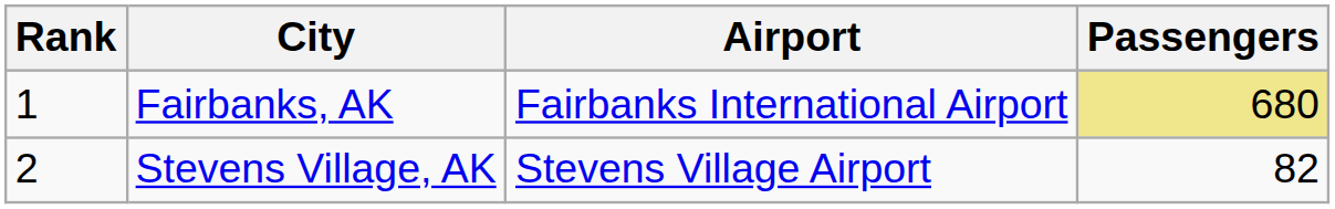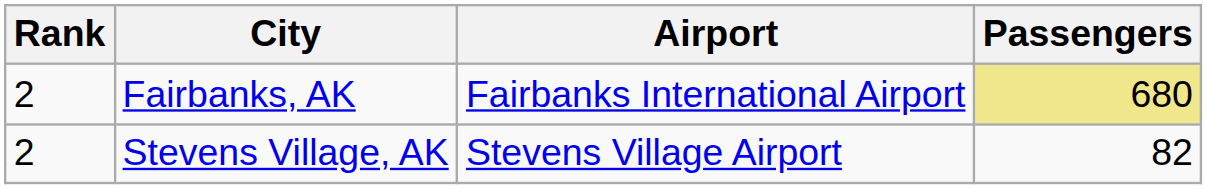Fairbanks, AK | Rank: 1 -> 2
